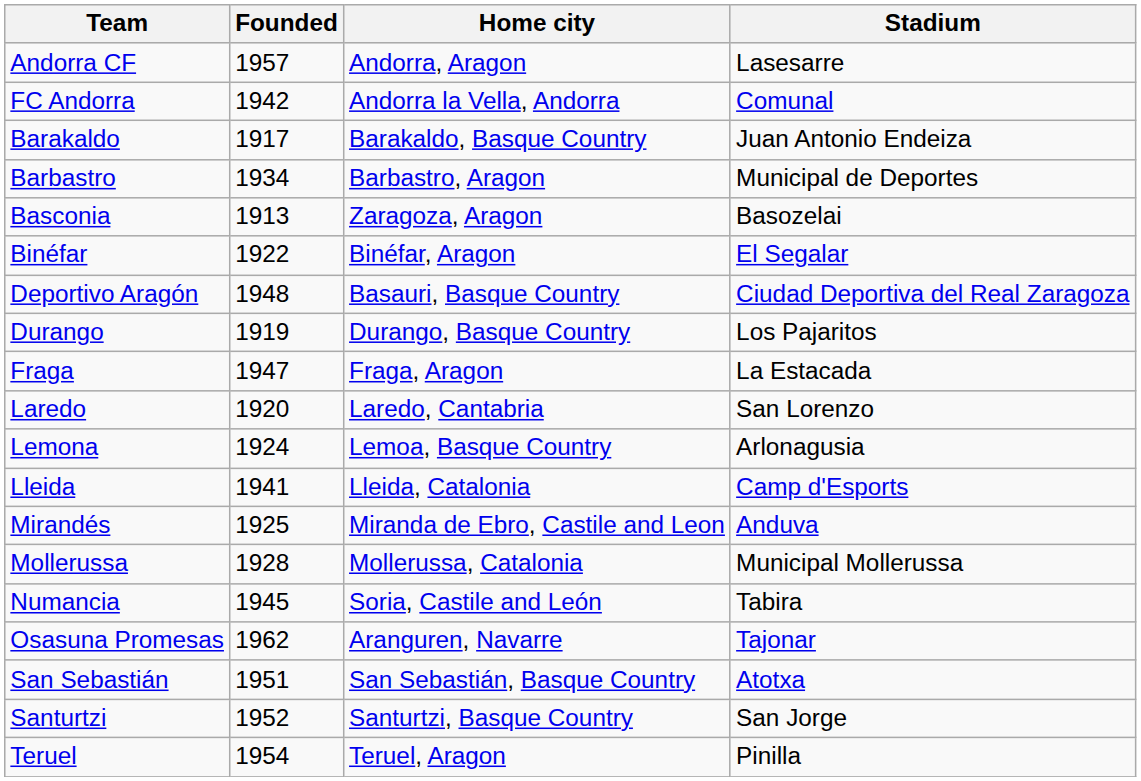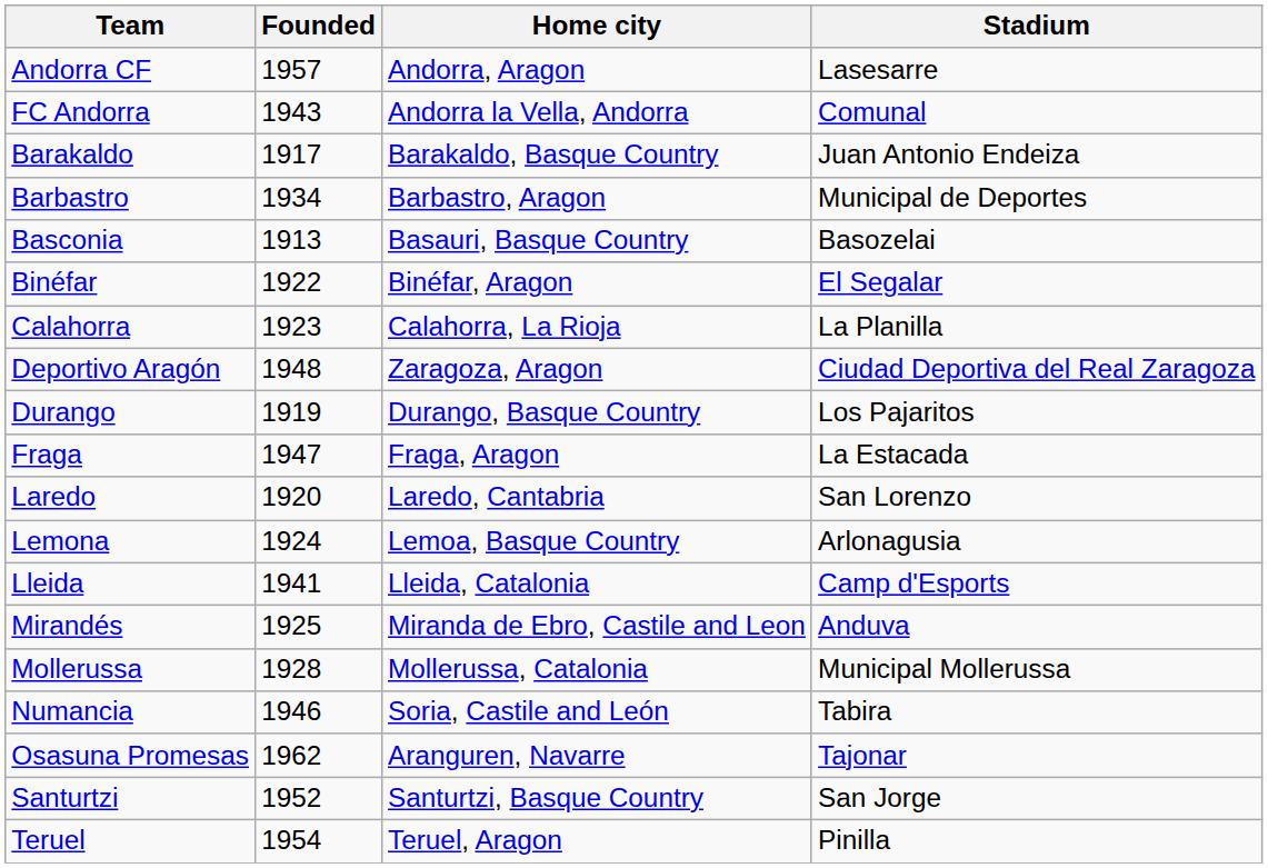FC Andorra | Founded: 1942 -> 1943
Basconia | Home city: Zaragoza, Aragon -> Basauri, Basque Country
+ row: Calahorra | 1923 | Calahorra, La Rioja | La Planilla
Deportivo Aragón | Home city: Basauri, Basque Country -> Zaragoza, Aragon
Numancia | Founded: 1945 -> 1946
- row: San Sebastián | 1951 | San Sebastián, Basque Country | Atotxa
